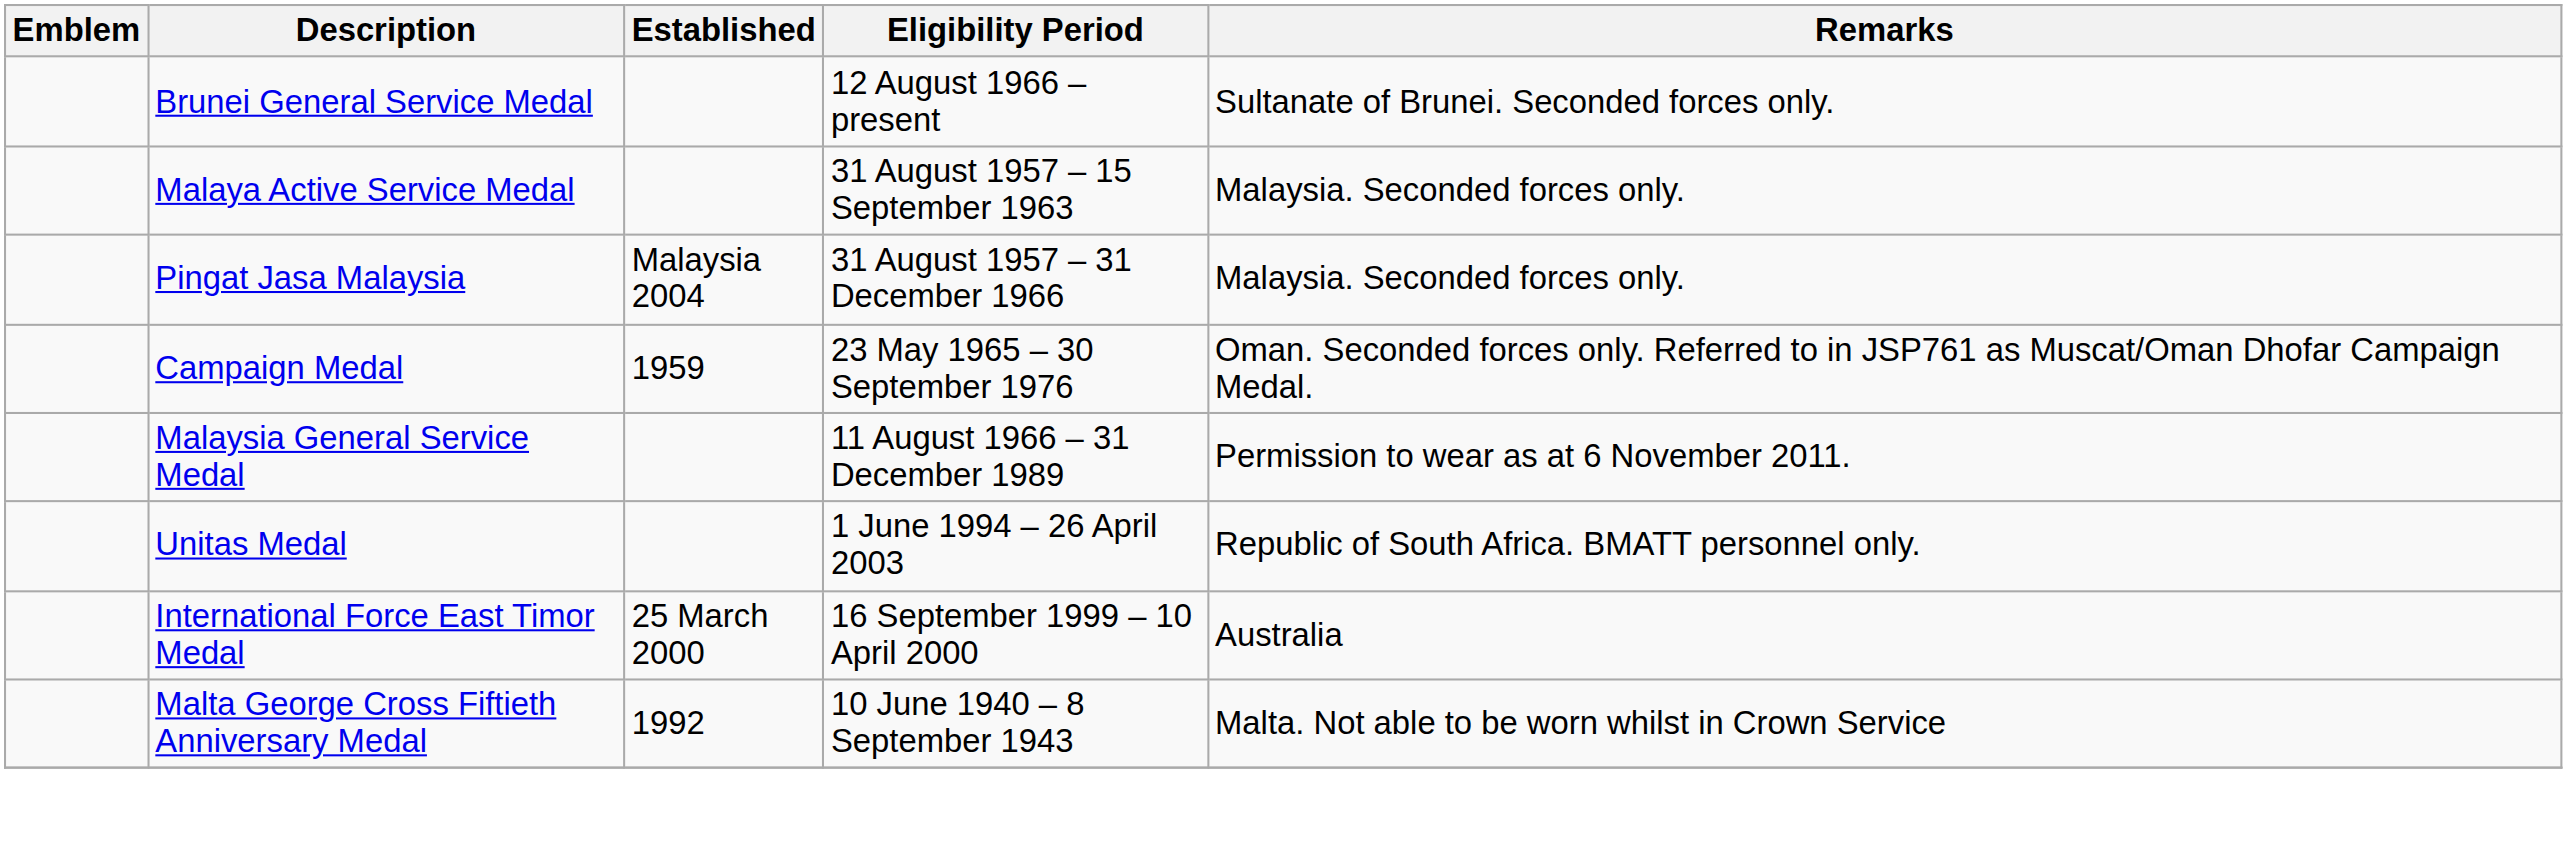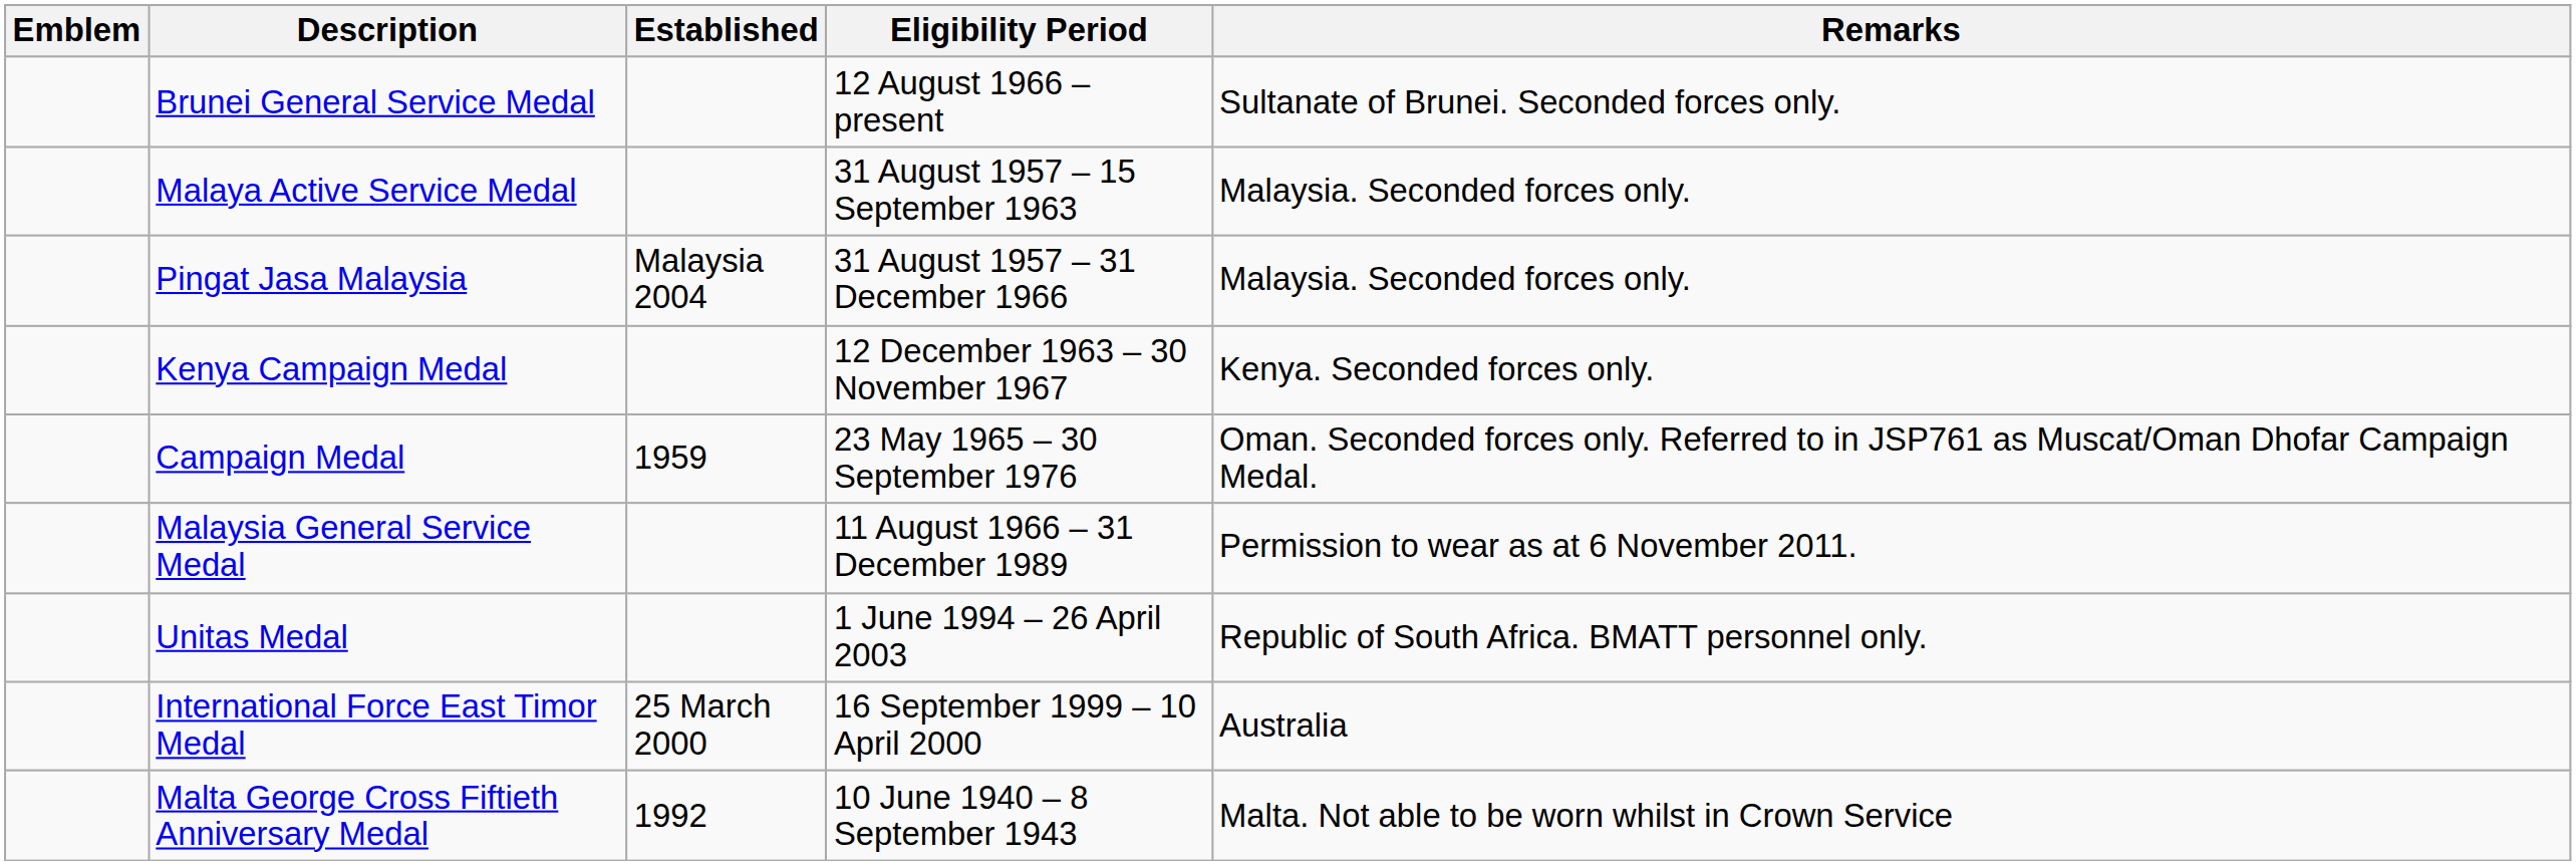+ row: Kenya Campaign Medal | 12 December 1963 – 30 November 1967 | Kenya. Seconded forces only.
